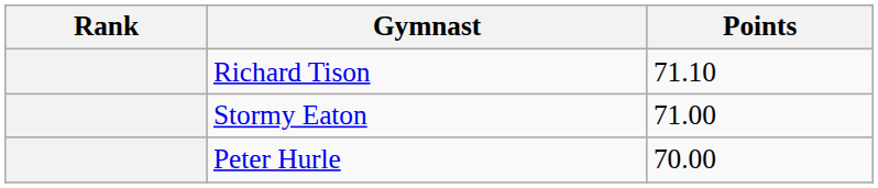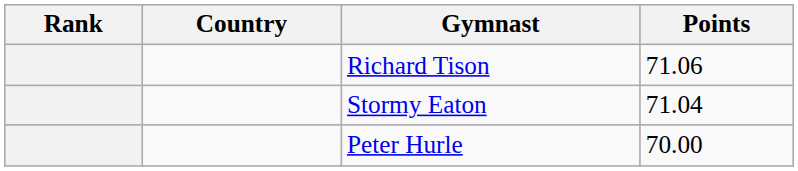+ column: Country
Richard Tison | Points: 71.10 -> 71.06
Stormy Eaton | Points: 71.00 -> 71.04
